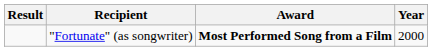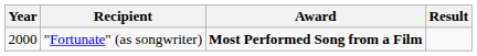columns swapped: Year <-> Result
